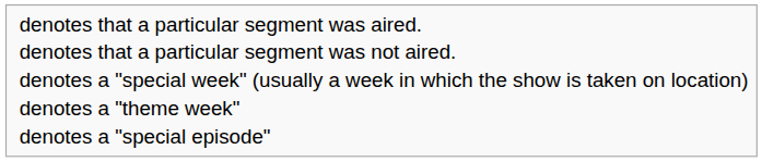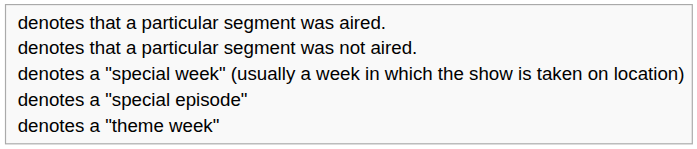rows swapped: denotes a "special episode" <-> denotes a "theme week"
